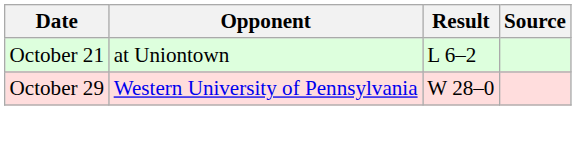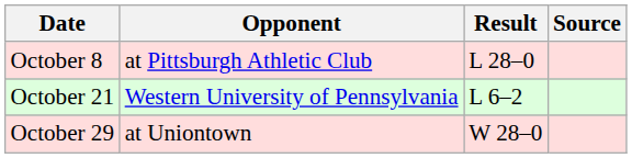+ row: October 8 | at Pittsburgh Athletic Club | L 28–0
October 21 | Opponent: at Uniontown -> Western University of Pennsylvania
October 29 | Opponent: Western University of Pennsylvania -> at Uniontown
